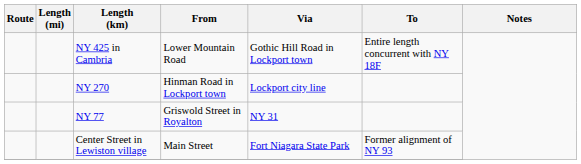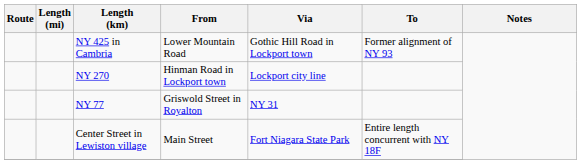NY 425 in Cambria | To: Entire length concurrent with NY 18F -> Former alignment of NY 93
Center Street in Lewiston village | To: Former alignment of NY 93 -> Entire length concurrent with NY 18F
